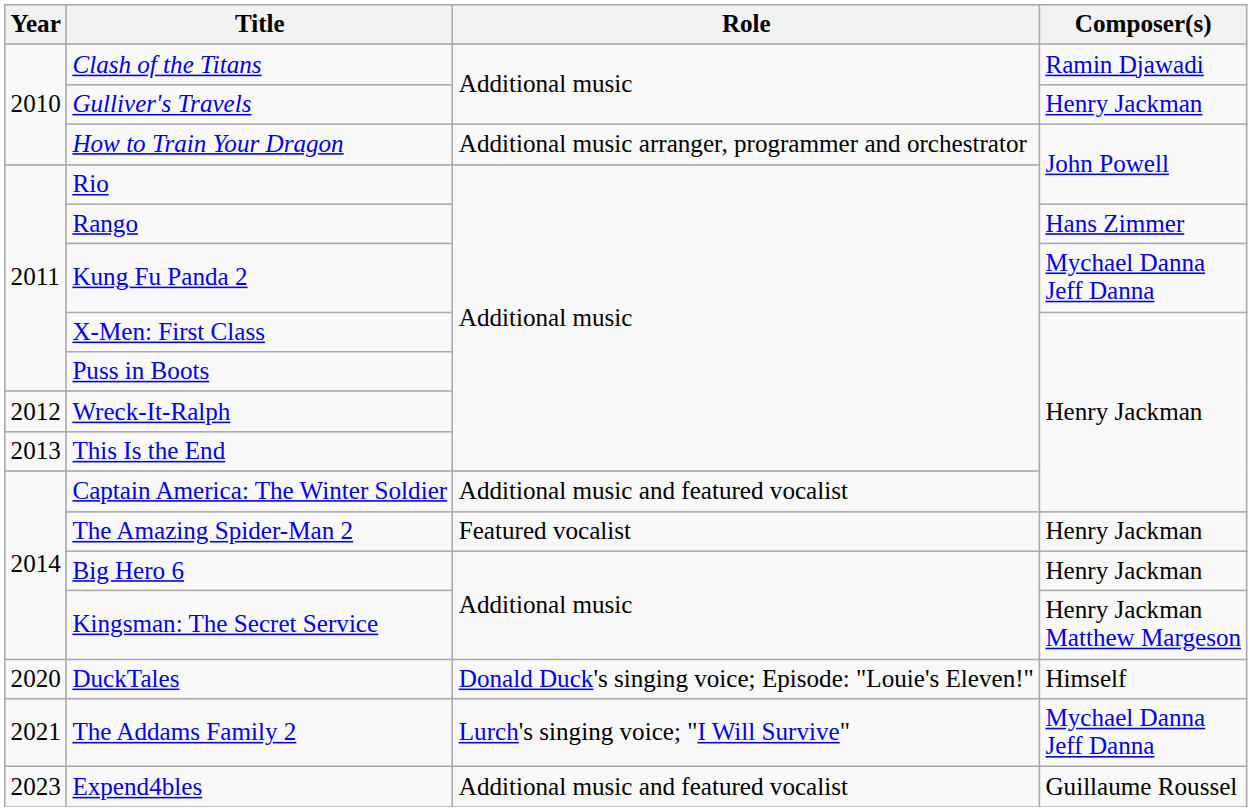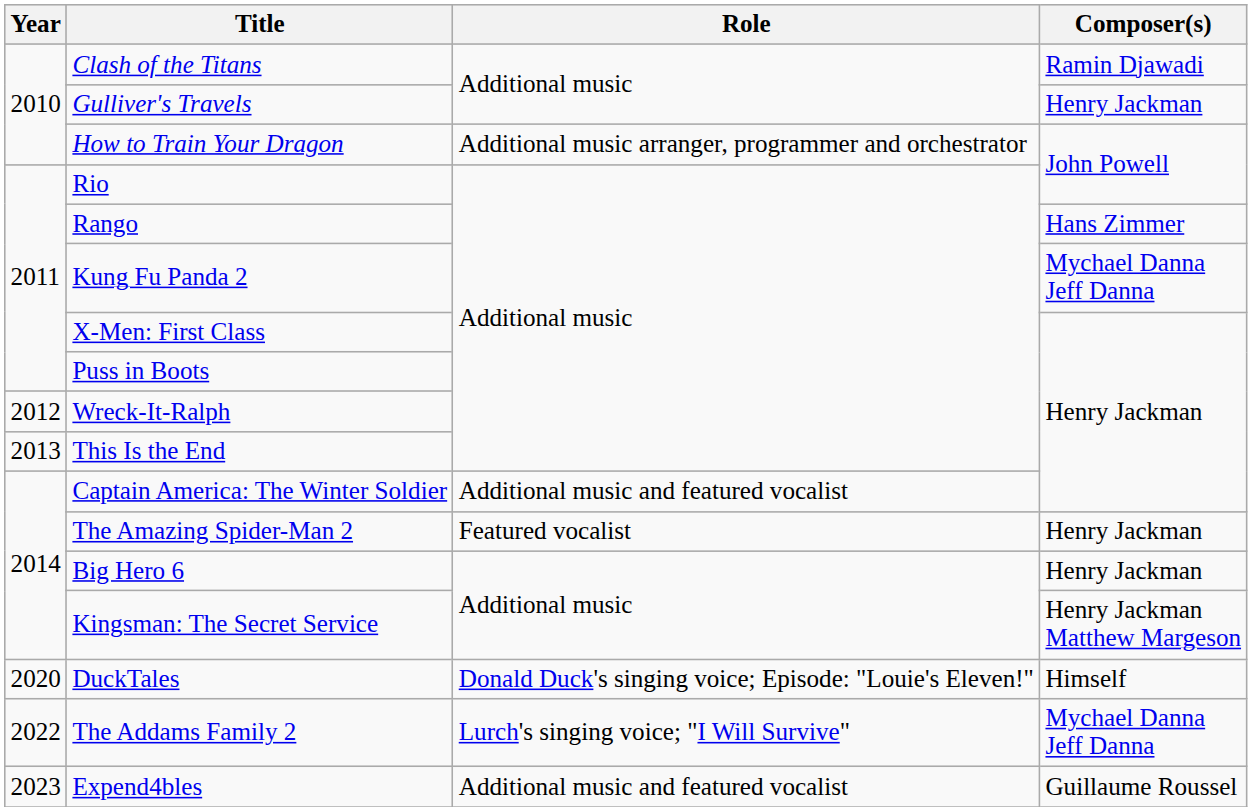The Addams Family 2 | Year: 2021 -> 2022
